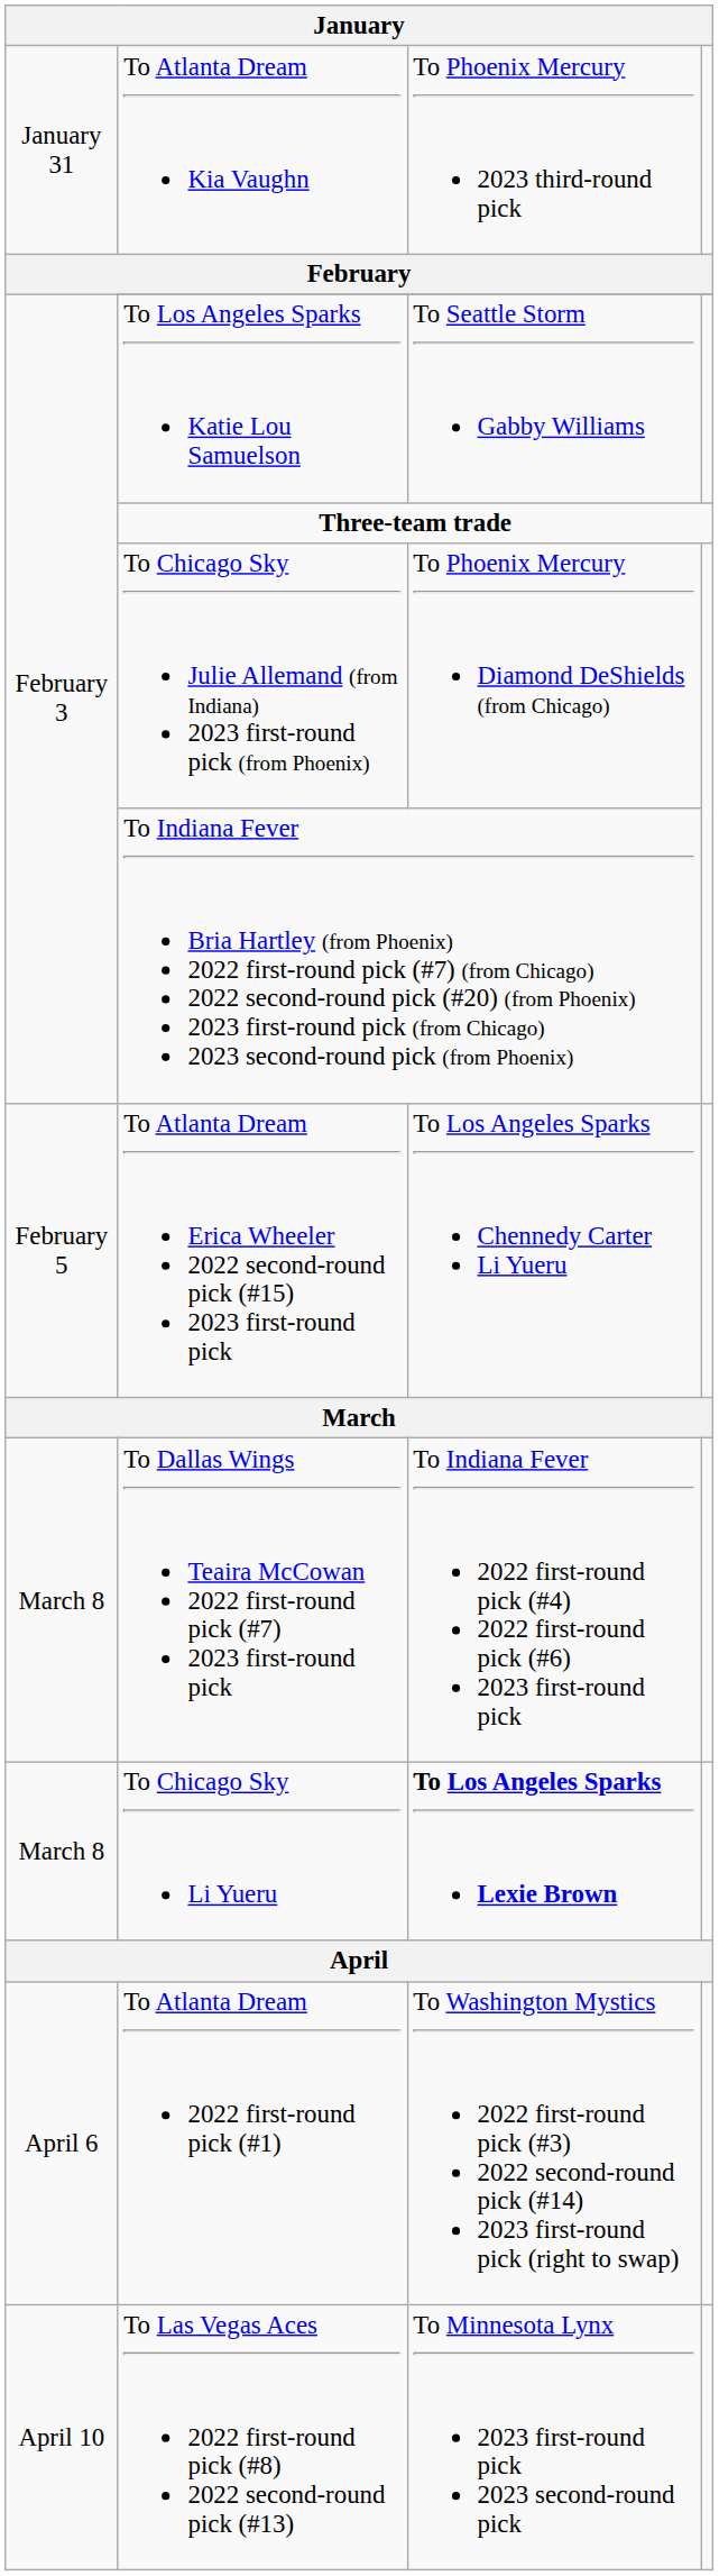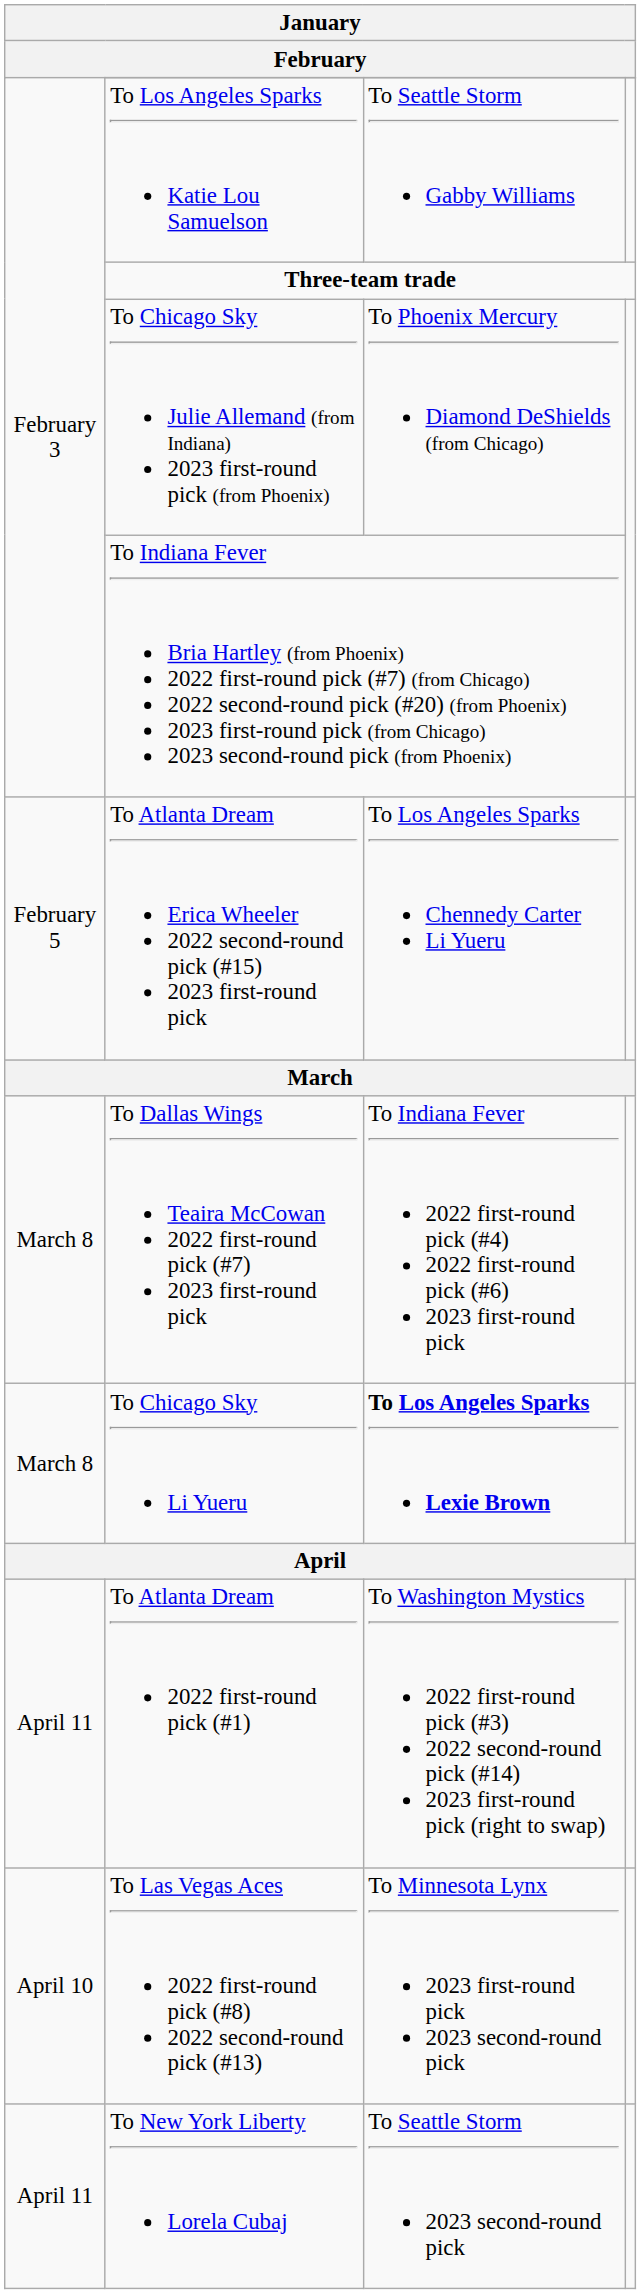- row: January 31 | To Atlanta Dream Kia Vaughn | To Phoenix Mercury 2023 third-round pick
To Atlanta Dream 2022 first-round pick (#1) | column 1: April 6 -> April 11
+ row: April 11 | To New York Liberty Lorela Cubaj | To Seattle Storm 2023 second-round pick
